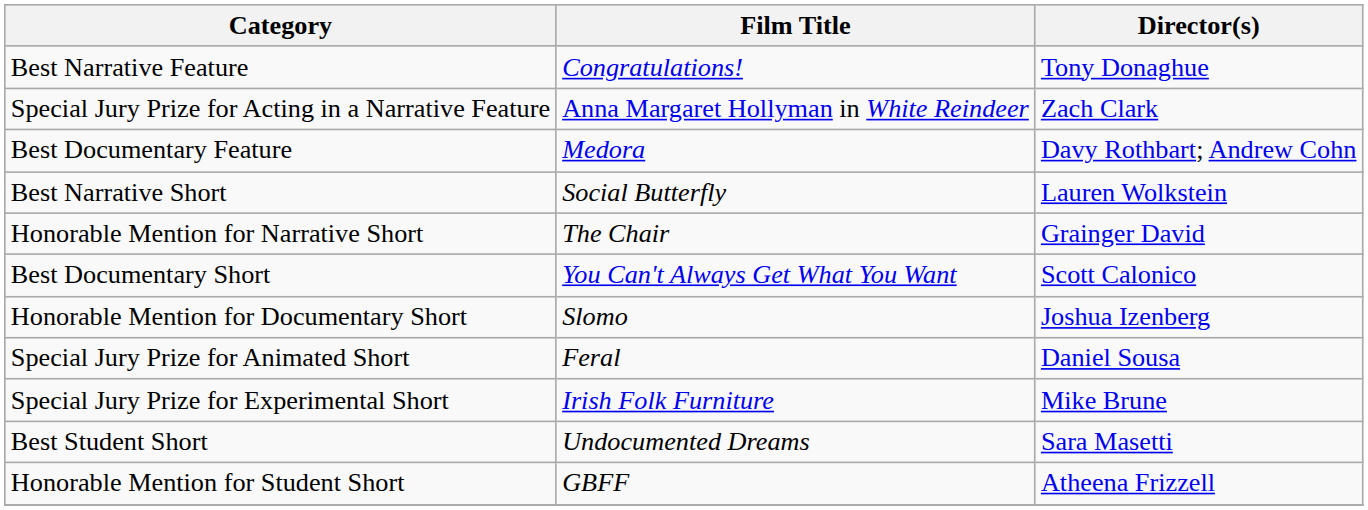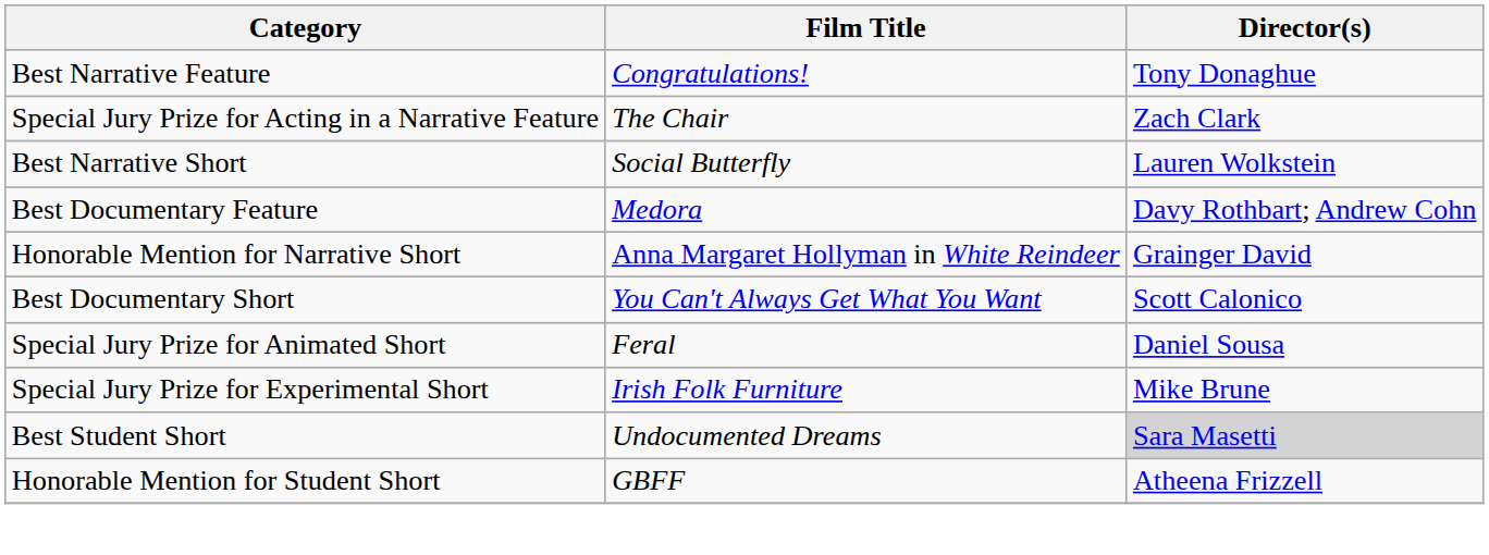Special Jury Prize for Acting in a Narrative Feature | Film Title: Anna Margaret Hollyman in White Reindeer -> The Chair
rows swapped: Best Documentary Feature <-> Best Narrative Short
Honorable Mention for Narrative Short | Film Title: The Chair -> Anna Margaret Hollyman in White Reindeer
- row: Honorable Mention for Documentary Short | Slomo | Joshua Izenberg
Best Student Short | Director(s): no background -> lightgrey background
